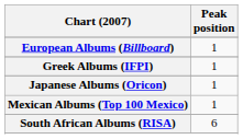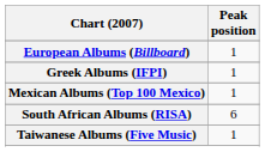- row: Japanese Albums (Oricon) | 1
+ row: Taiwanese Albums (Five Music) | 1
